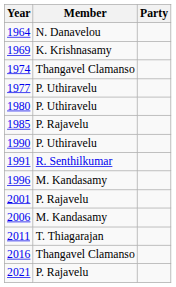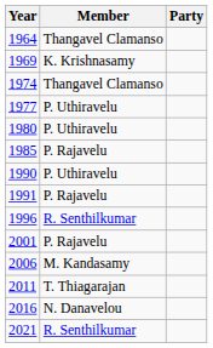1964 | Member: N. Danavelou -> Thangavel Clamanso
1991 | Member: R. Senthilkumar -> P. Rajavelu
1996 | Member: M. Kandasamy -> R. Senthilkumar
2016 | Member: Thangavel Clamanso -> N. Danavelou
2021 | Member: P. Rajavelu -> R. Senthilkumar
